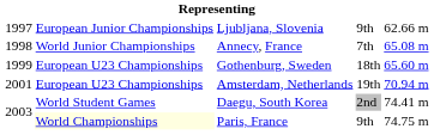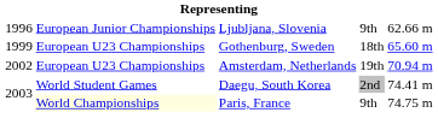Ljubljana, Slovenia | column 1: 1997 -> 1996
- row: 1998 | World Junior Championships | Annecy, France | 7th | 65.08 m
Amsterdam, Netherlands | column 1: 2001 -> 2002
